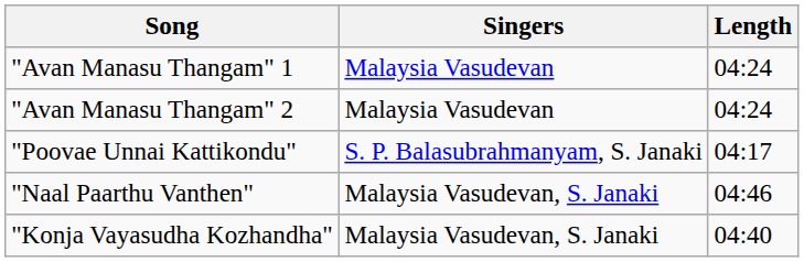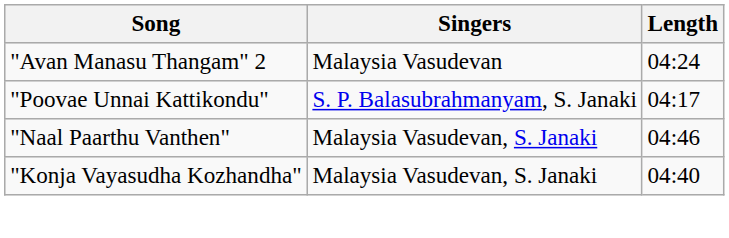- row: "Avan Manasu Thangam" 1 | Malaysia Vasudevan | 04:24
